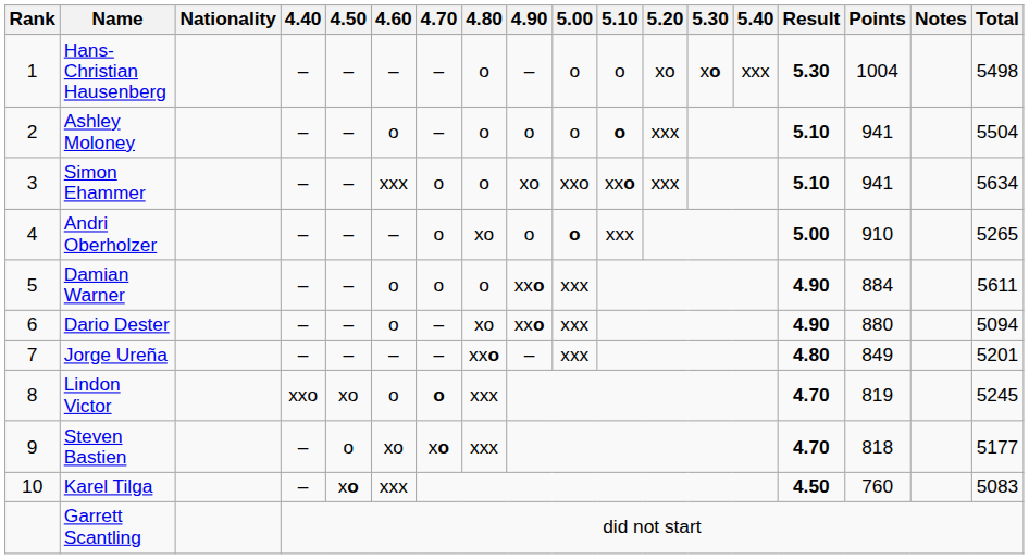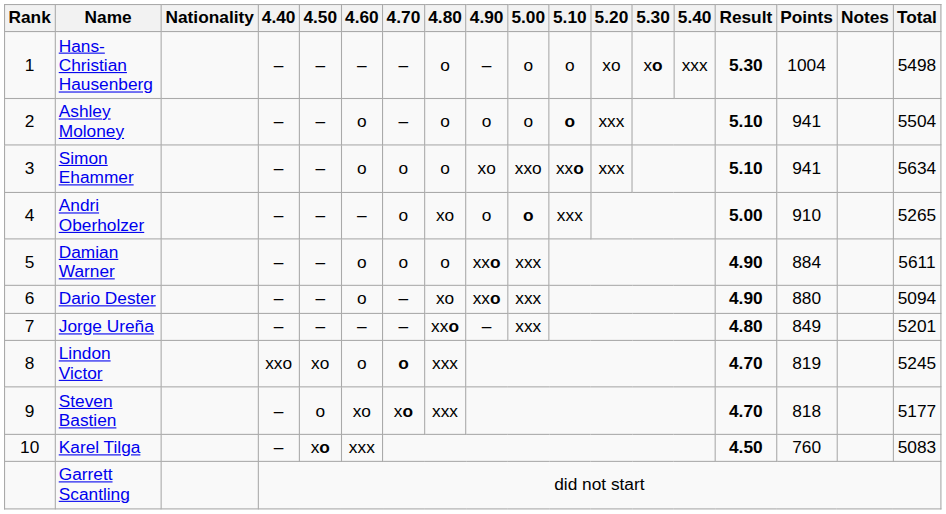Simon Ehammer | 4.60: xxx -> o
